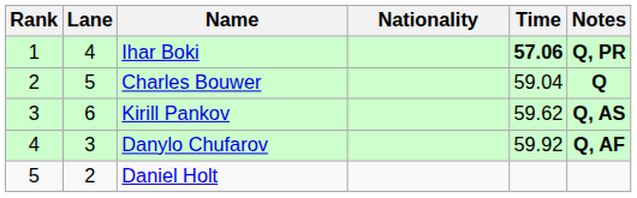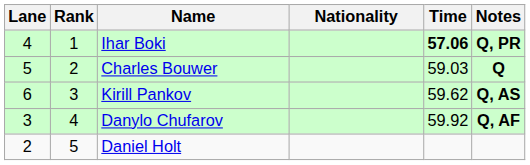columns swapped: Rank <-> Lane
Charles Bouwer | Time: 59.04 -> 59.03
